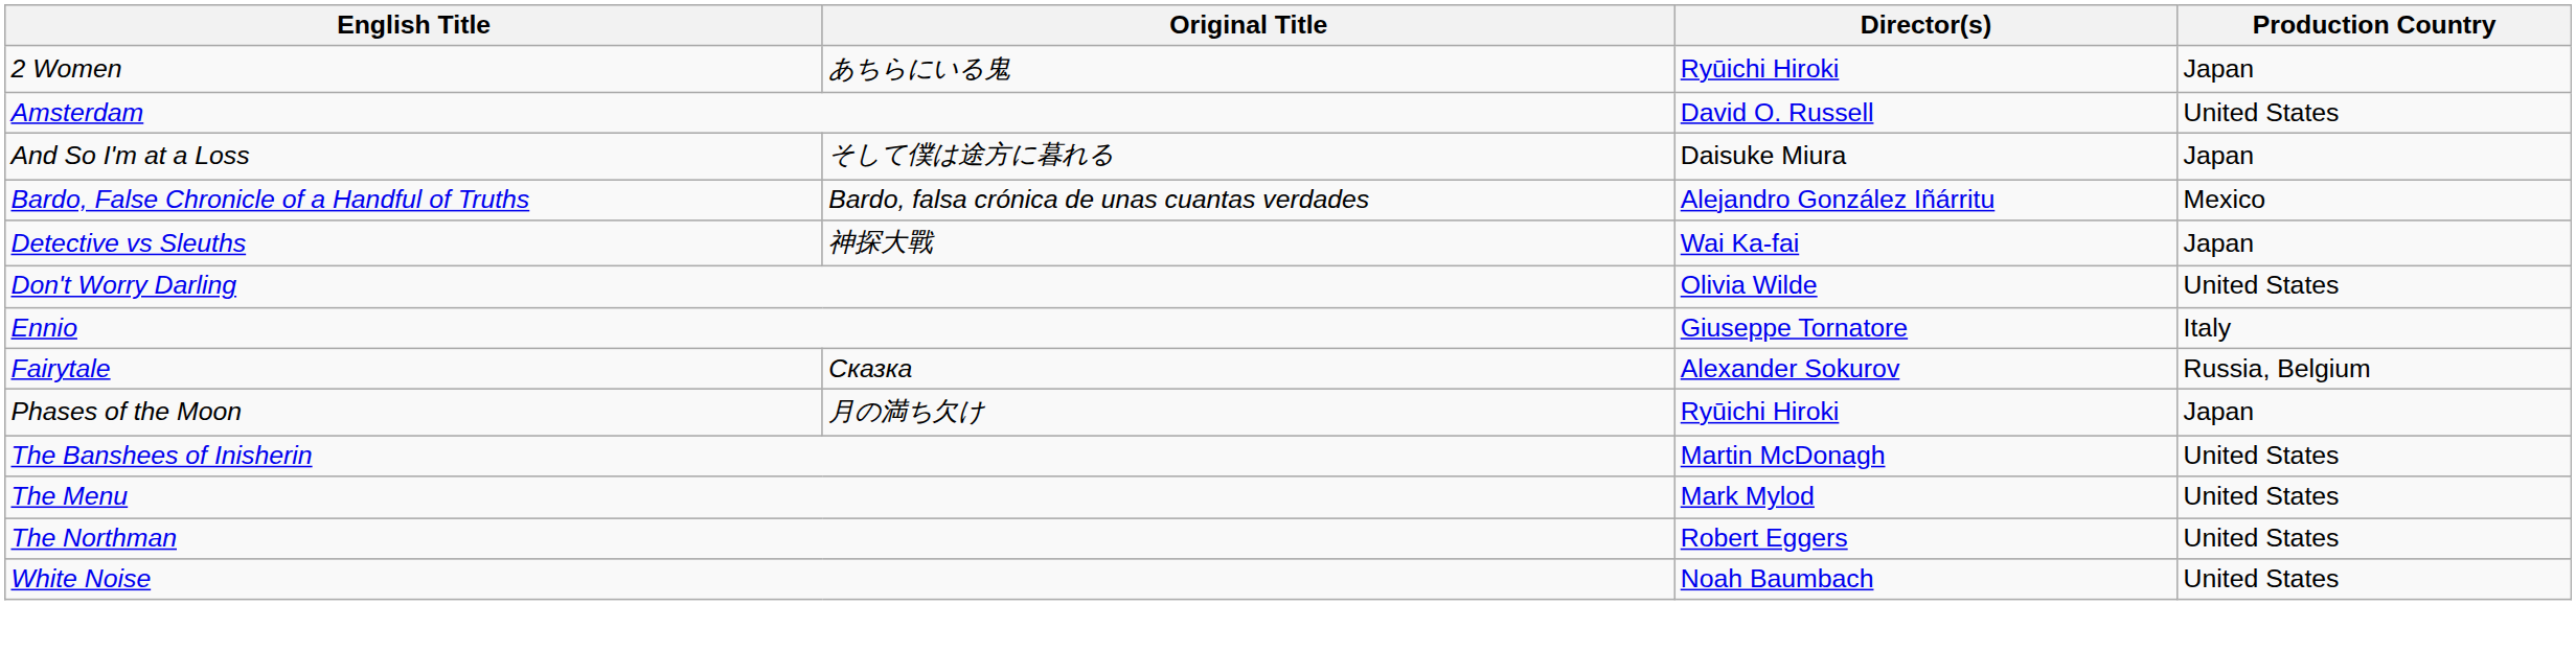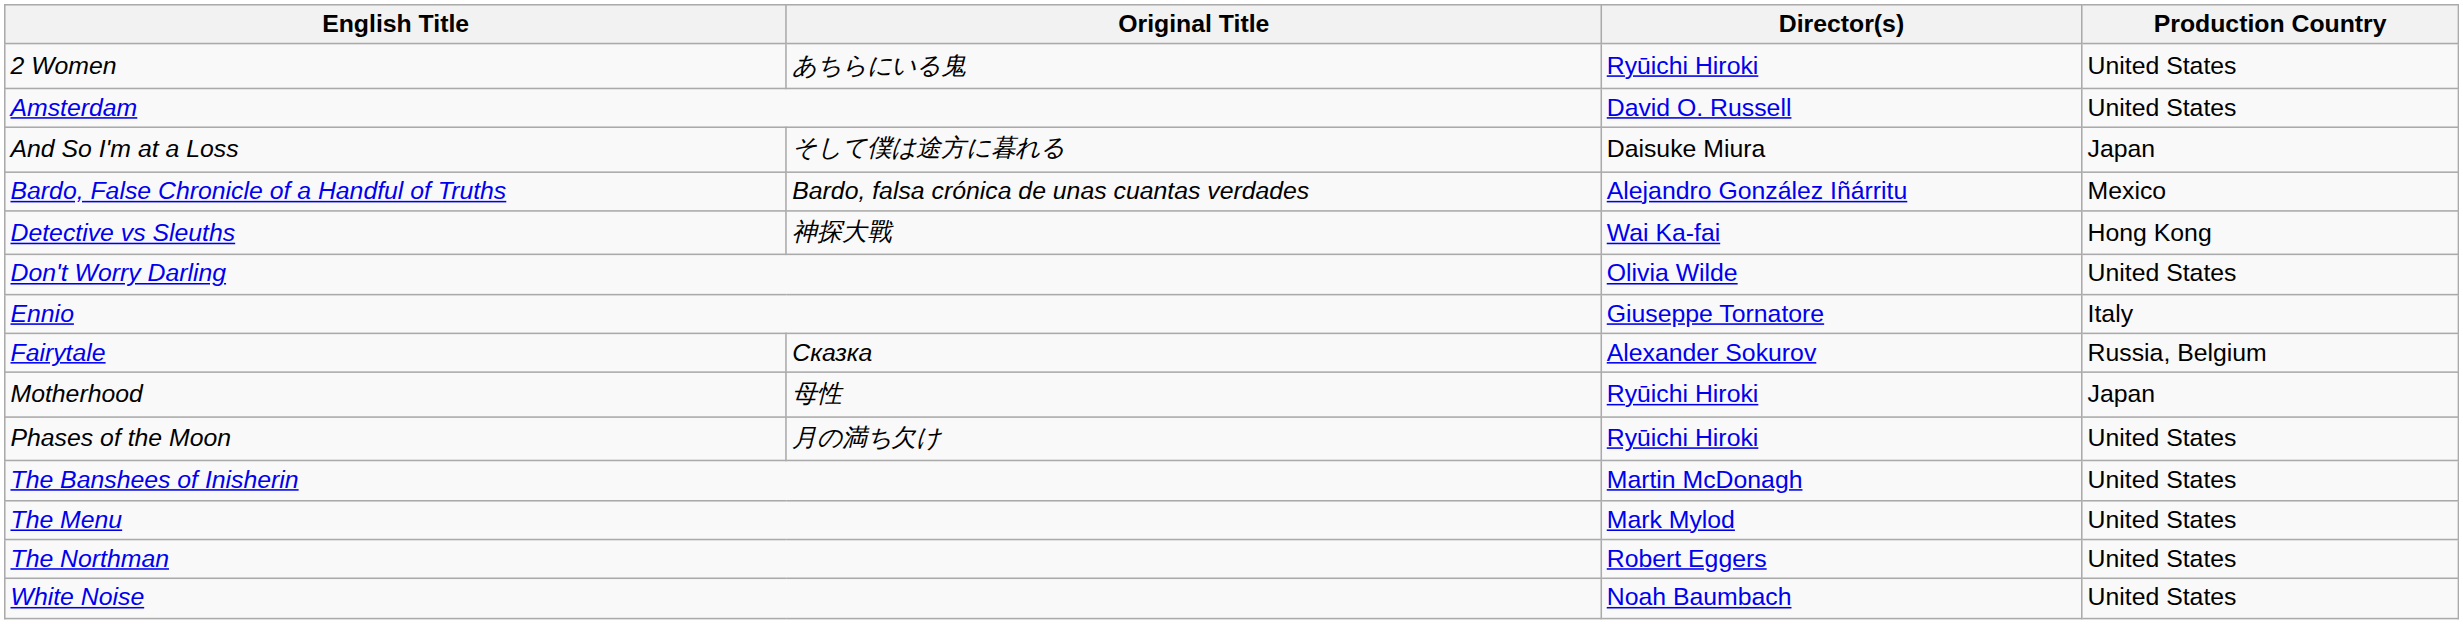2 Women | Production Country: Japan -> United States
Detective vs Sleuths | Production Country: Japan -> Hong Kong
+ row: Motherhood | 母性 | Ryūichi Hiroki | Japan
Phases of the Moon | Production Country: Japan -> United States
